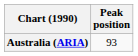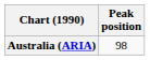Australia (ARIA) | Peak position: 93 -> 98
